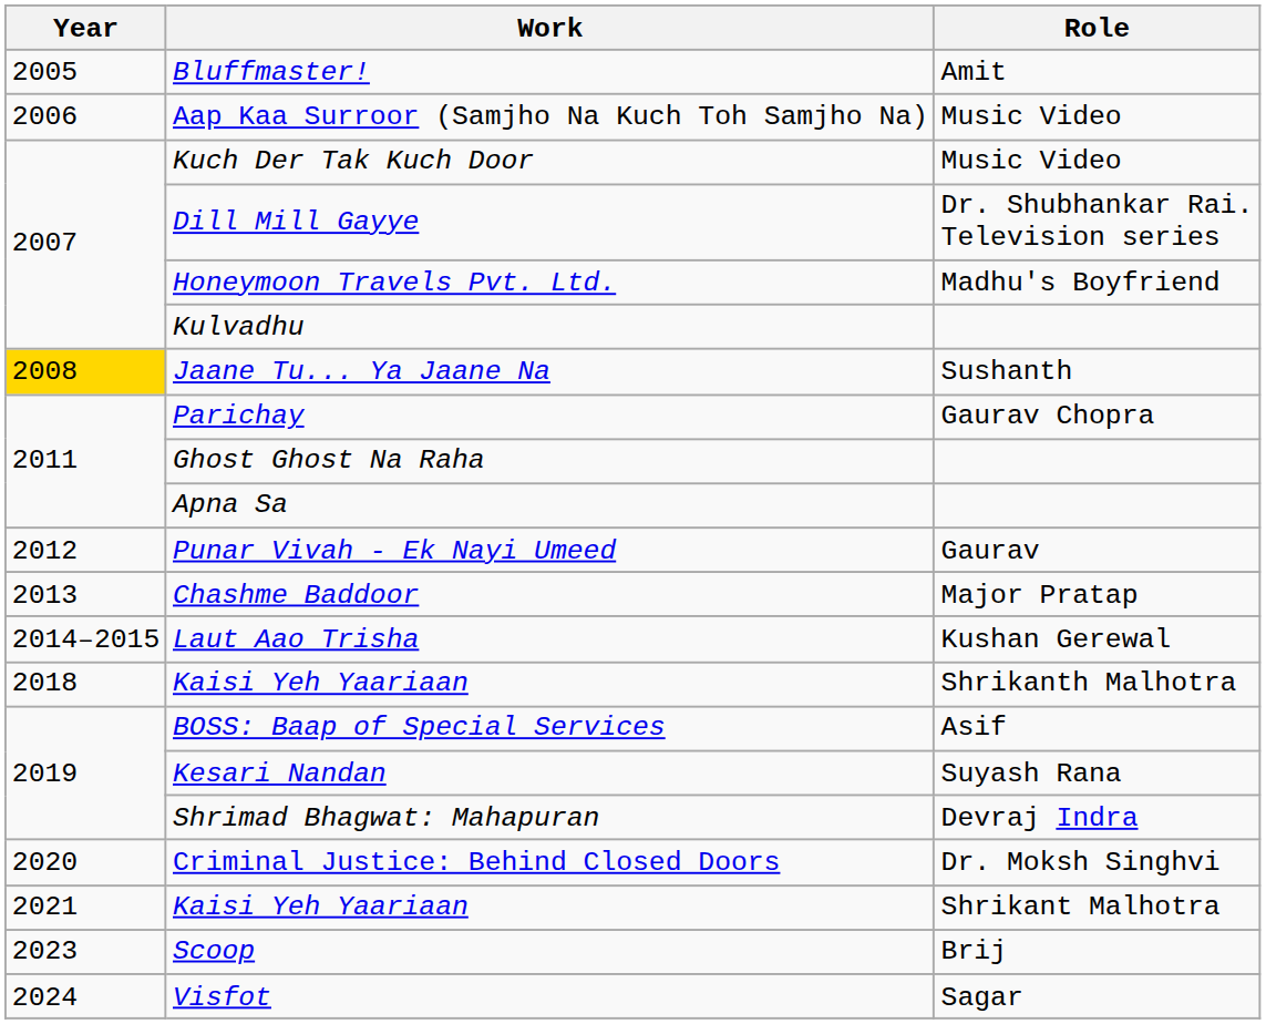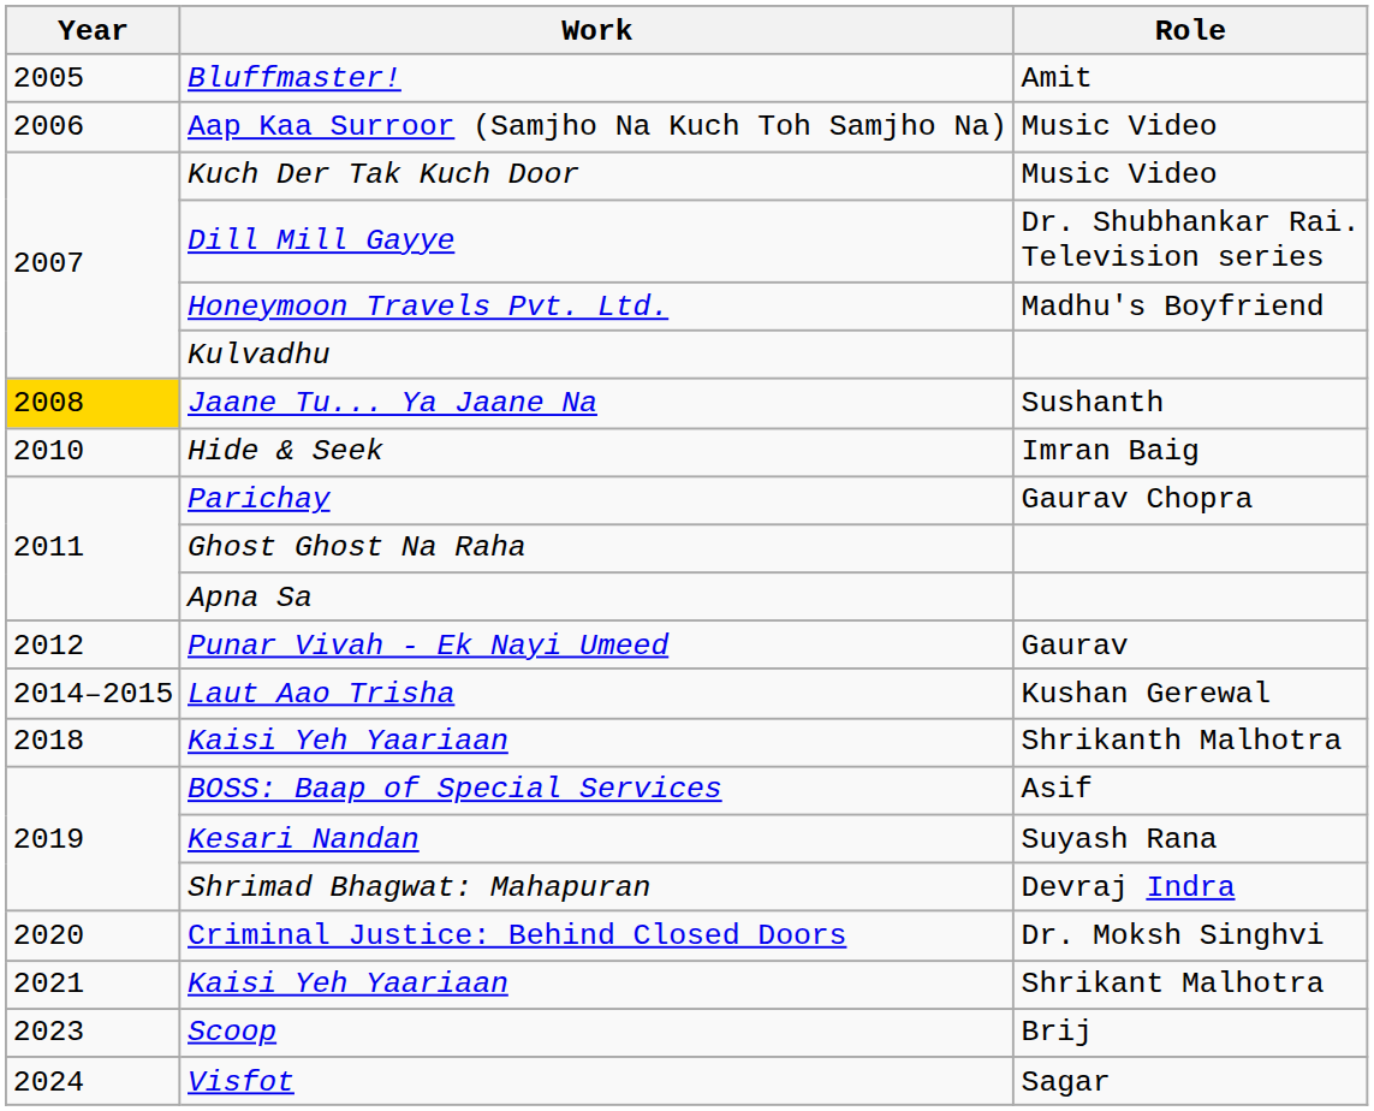+ row: 2010 | Hide & Seek | Imran Baig
- row: 2013 | Chashme Baddoor | Major Pratap
